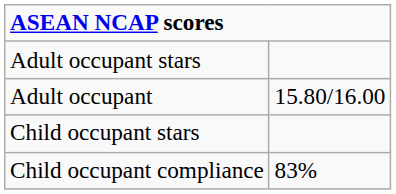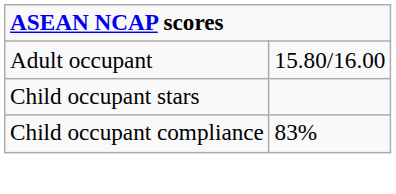- row: Adult occupant stars
